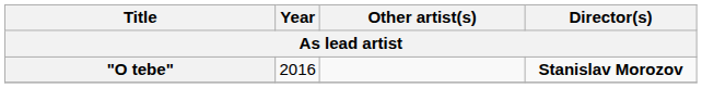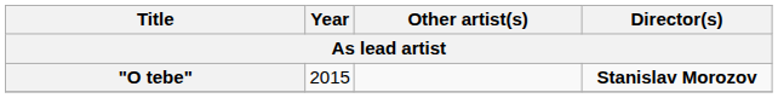"O tebe" | Year: 2016 -> 2015
